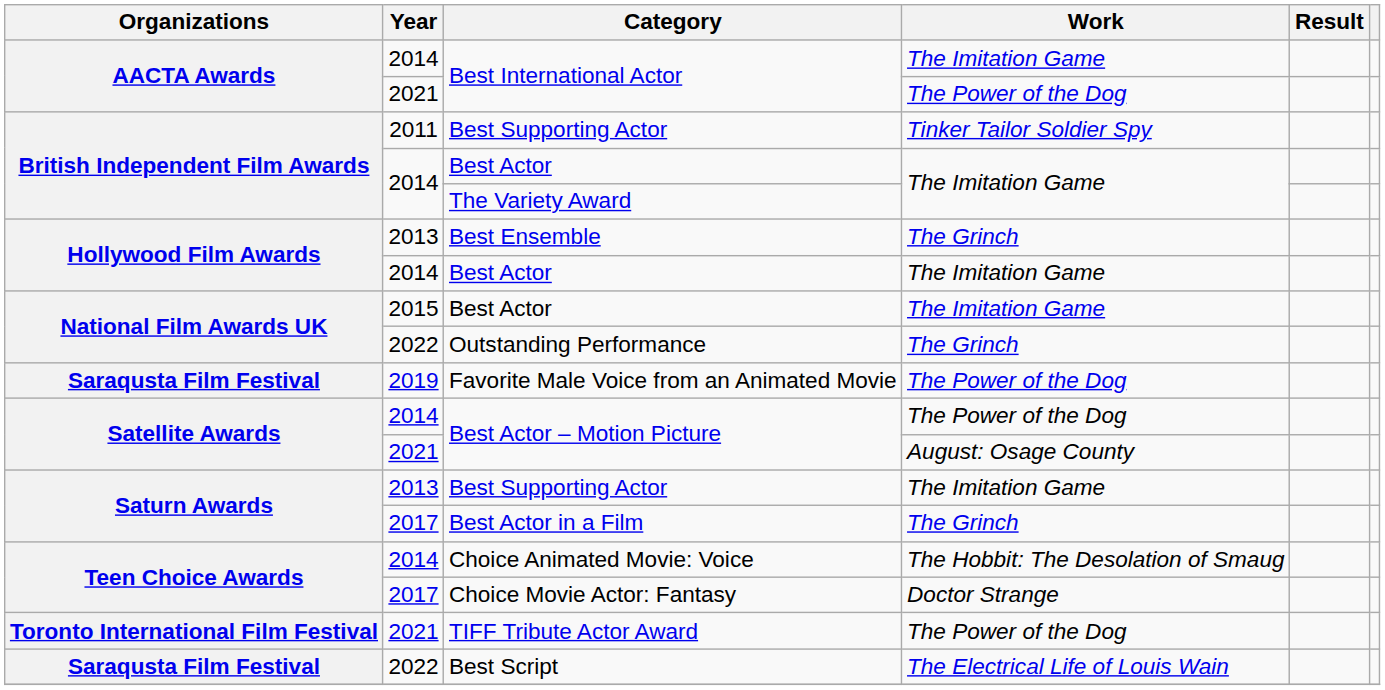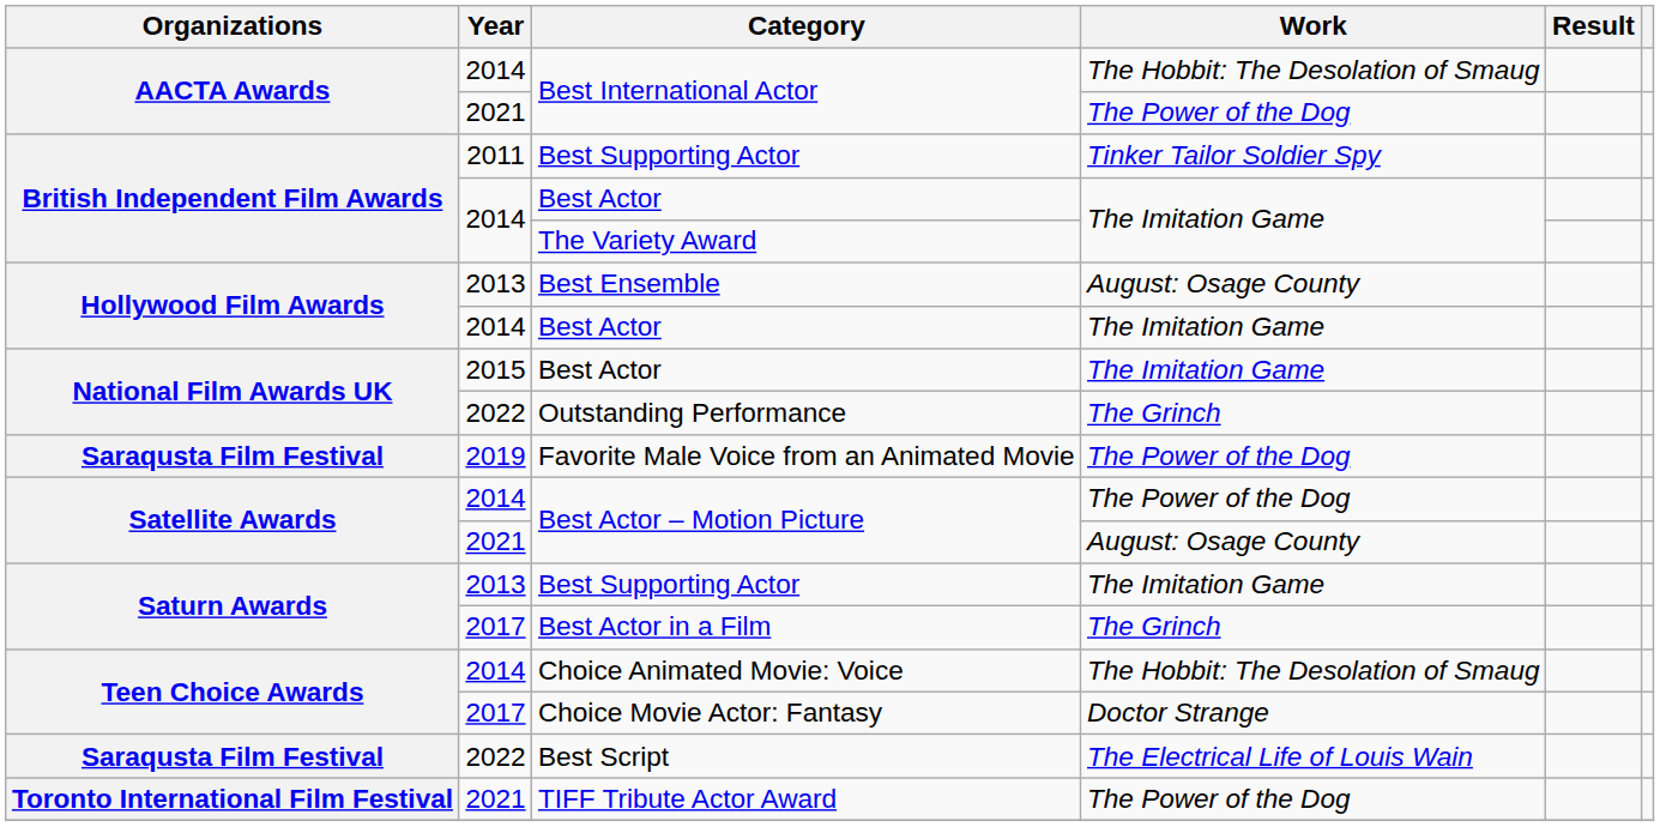2014 / Best International Actor | Work: The Imitation Game -> The Hobbit: The Desolation of Smaug
Best Ensemble | Work: The Grinch -> August: Osage County
rows swapped: TIFF Tribute Actor Award <-> Best Script
